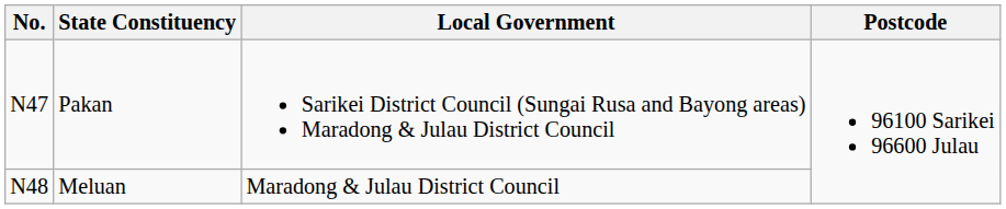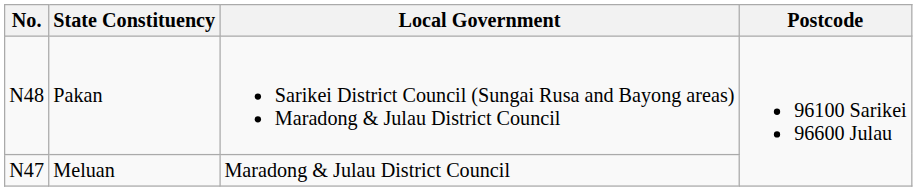Pakan | No.: N47 -> N48
Meluan | No.: N48 -> N47
